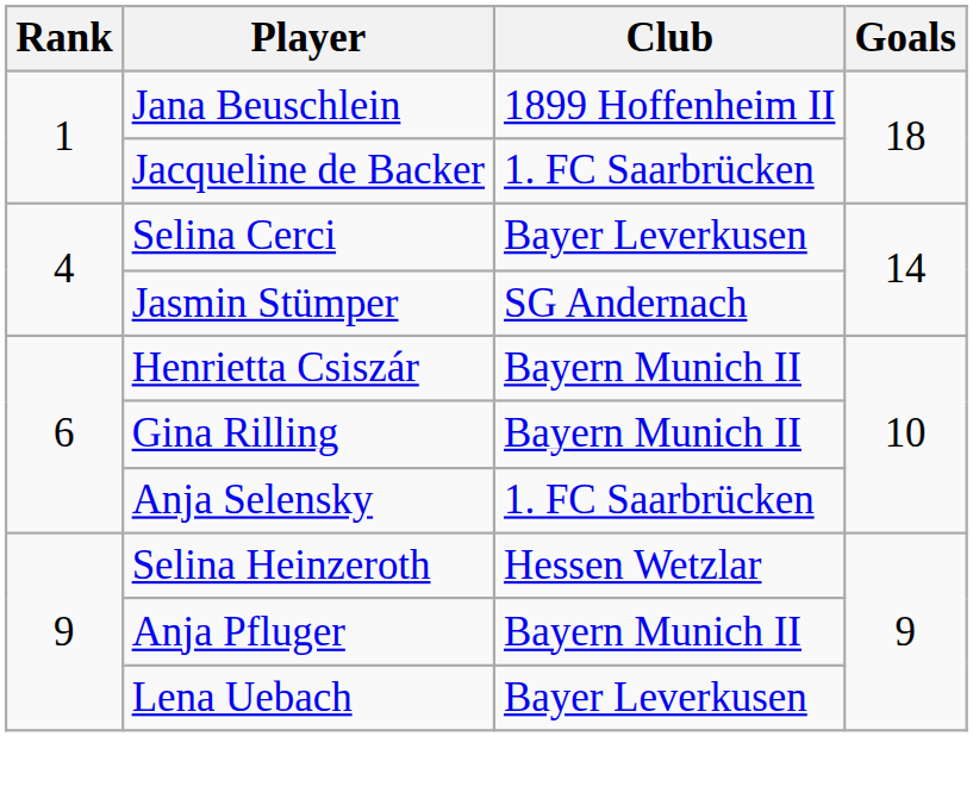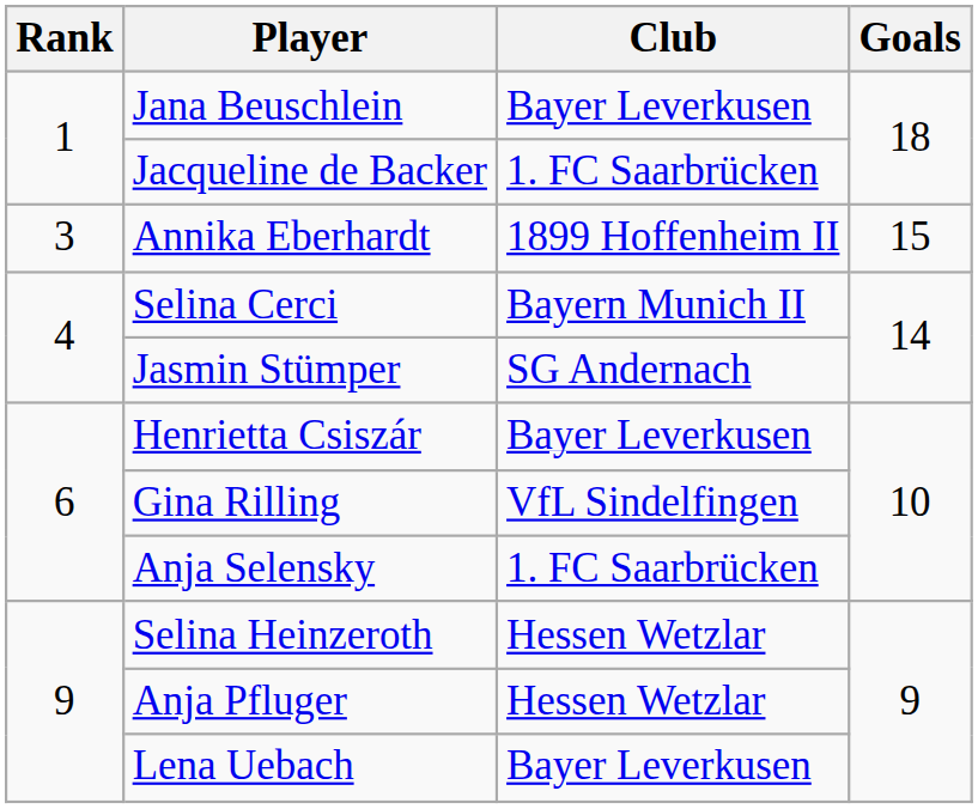Jana Beuschlein | Club: 1899 Hoffenheim II -> Bayer Leverkusen
+ row: 3 | Annika Eberhardt | 1899 Hoffenheim II | 15
Selina Cerci | Club: Bayer Leverkusen -> Bayern Munich II
Henrietta Csiszár | Club: Bayern Munich II -> Bayer Leverkusen
Gina Rilling | Club: Bayern Munich II -> VfL Sindelfingen
Anja Pfluger | Club: Bayern Munich II -> Hessen Wetzlar
